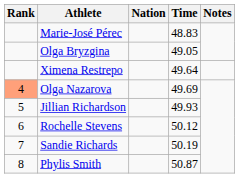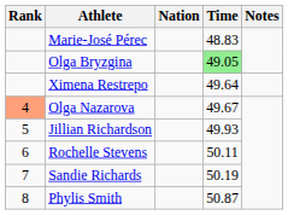Olga Bryzgina | Time: no background -> lightgreen background
Olga Nazarova | Time: 49.69 -> 49.67
Rochelle Stevens | Time: 50.12 -> 50.11
